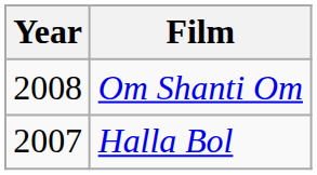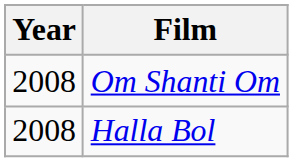Halla Bol | Year: 2007 -> 2008
